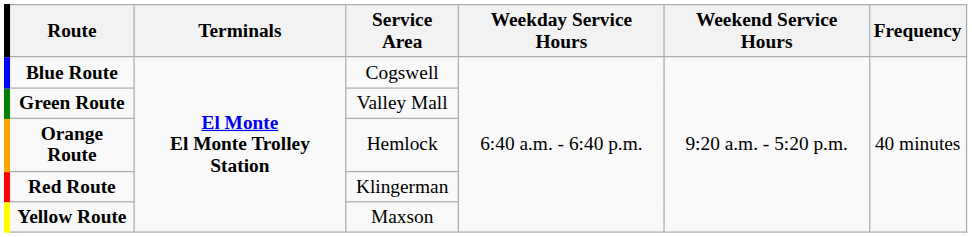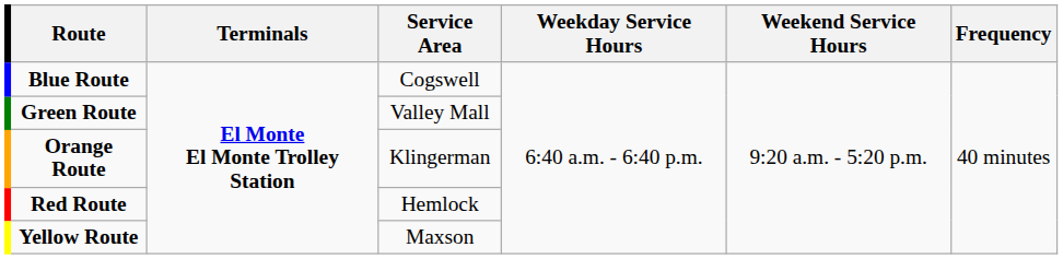Orange Route | Service Area: Hemlock -> Klingerman
Red Route | Service Area: Klingerman -> Hemlock
